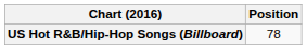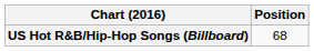US Hot R&B/Hip-Hop Songs (Billboard) | Position: 78 -> 68
